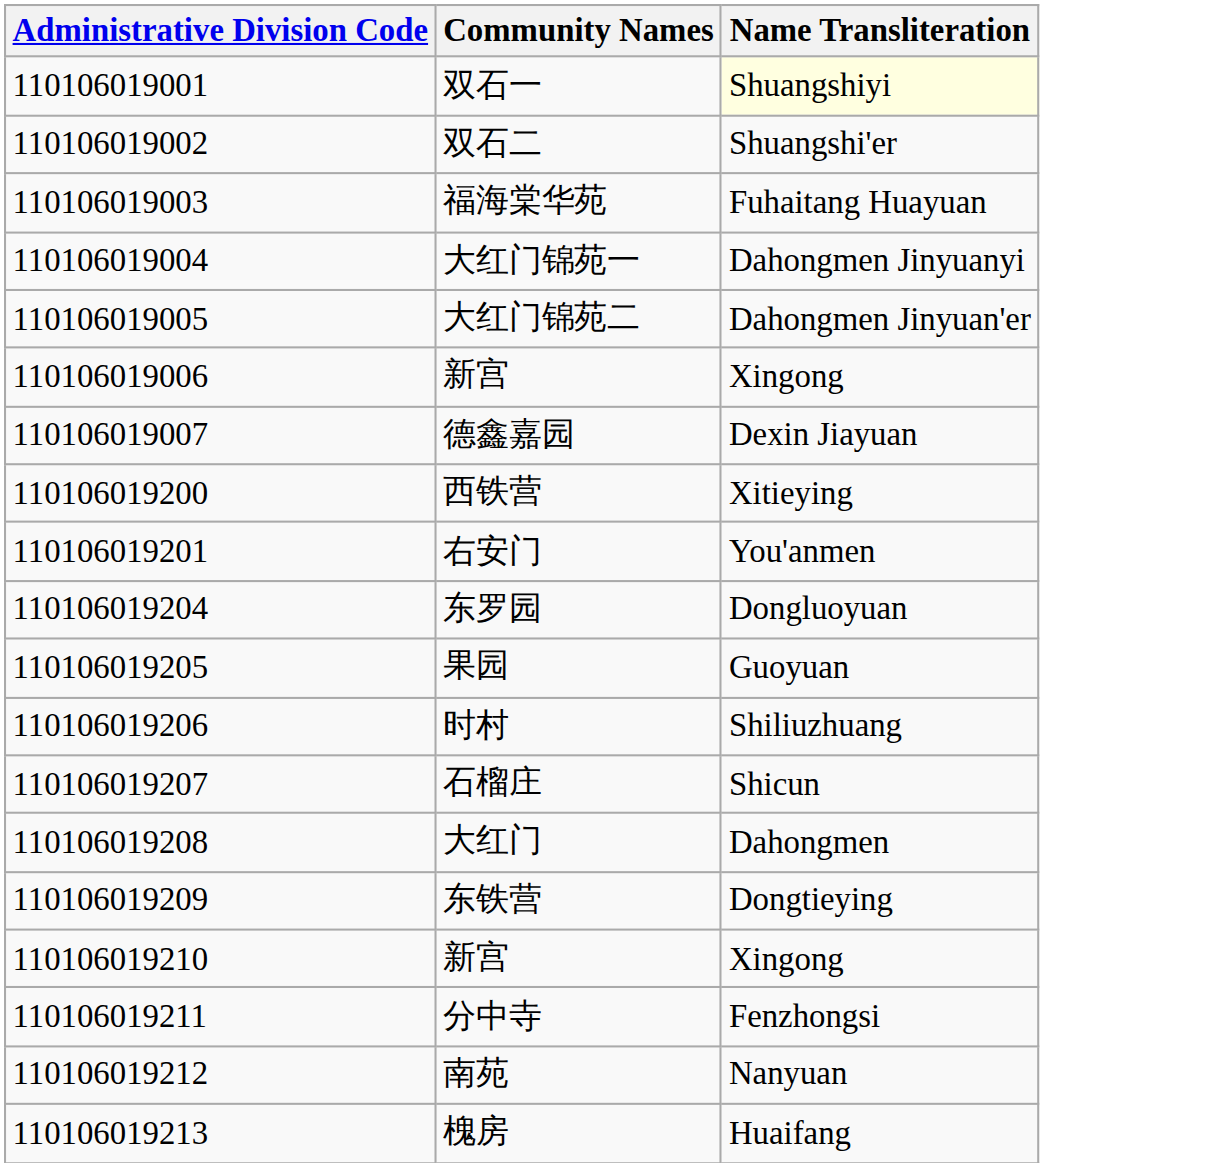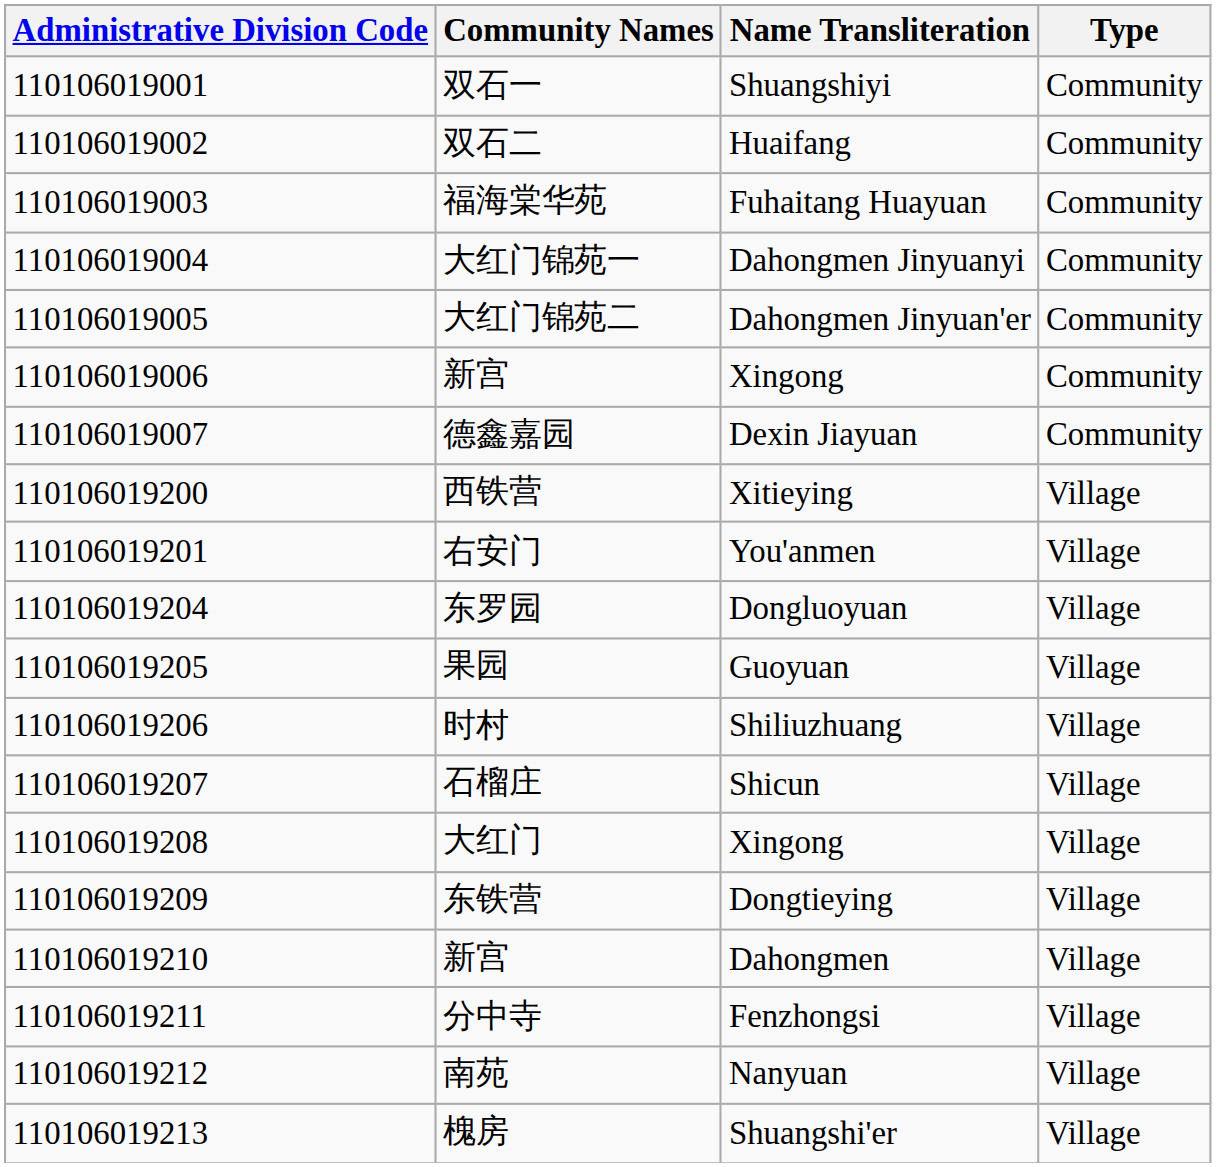+ column: Type | Community | Community | Community | Community | Community | Community | Community | Village | Village | Village | Village | Village | Village | Village | Village | Village | Village | Village | Village
双石一 | Name Transliteration: lightyellow background -> no background
双石二 | Name Transliteration: Shuangshi'er -> Huaifang
大红门 | Name Transliteration: Dahongmen -> Xingong
110106019210 / 新宫 | Name Transliteration: Xingong -> Dahongmen
槐房 | Name Transliteration: Huaifang -> Shuangshi'er
